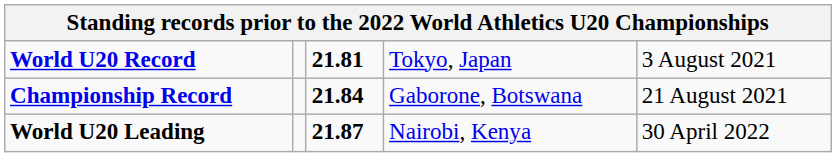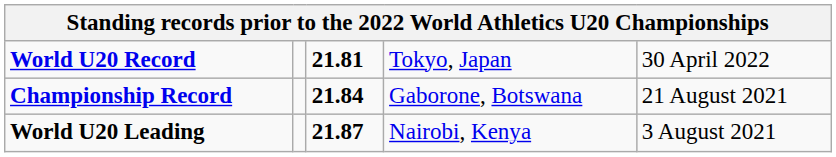World U20 Record | column 5: 3 August 2021 -> 30 April 2022
World U20 Leading | column 5: 30 April 2022 -> 3 August 2021
